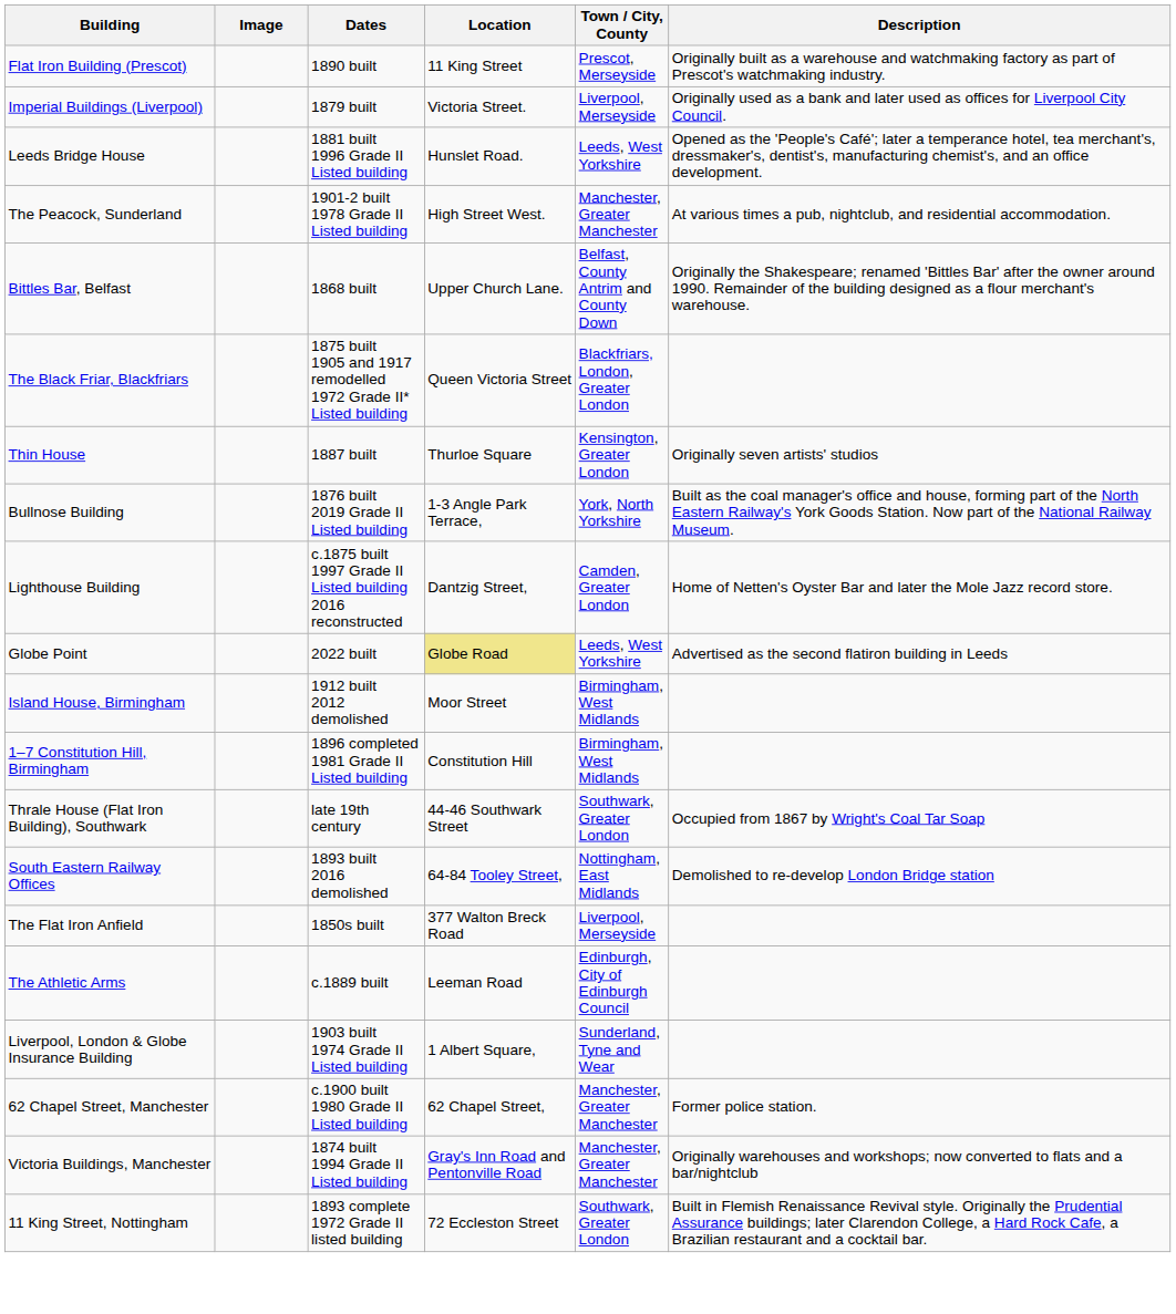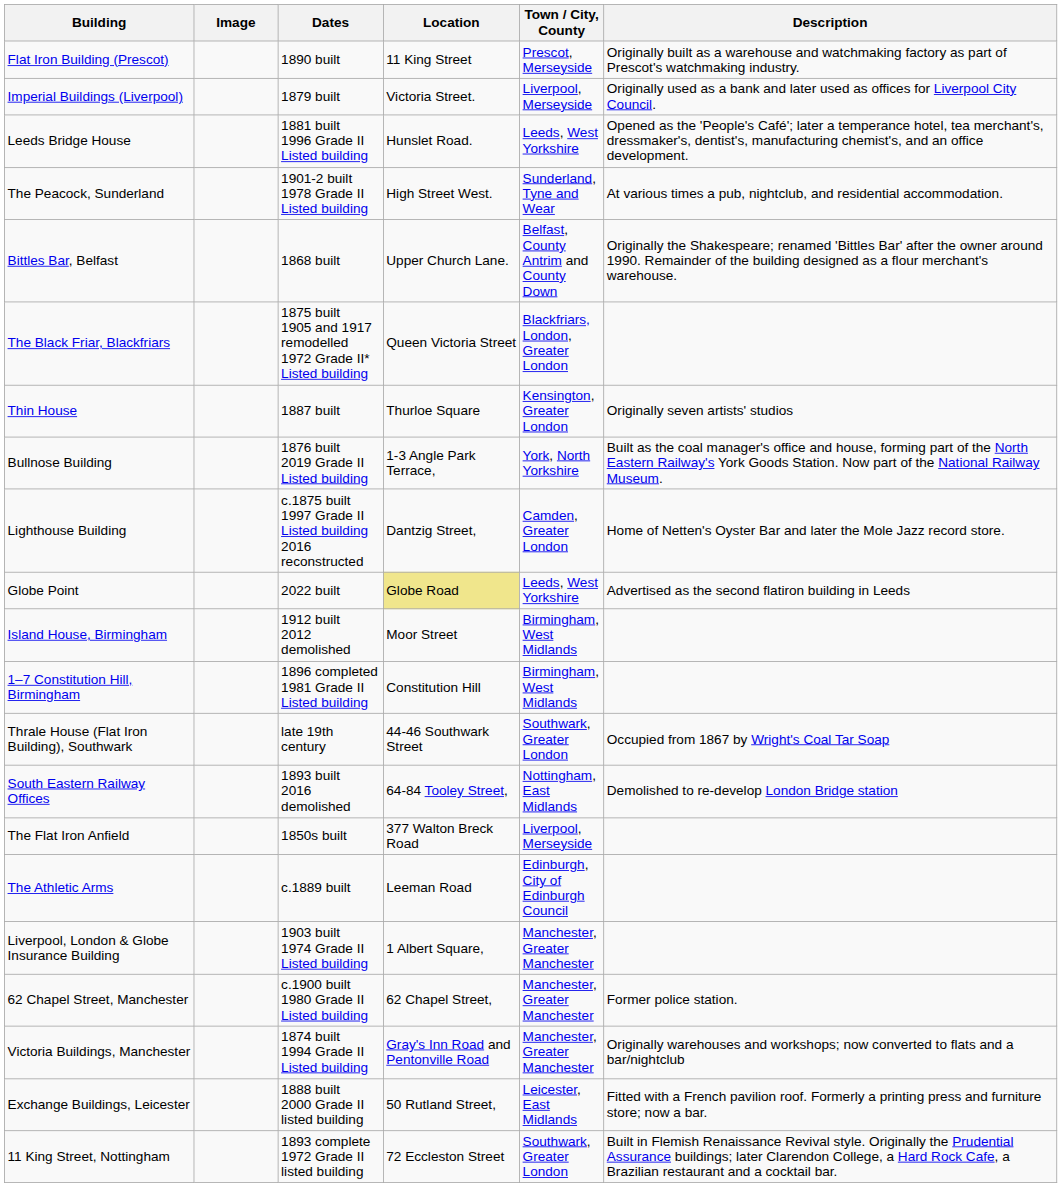The Peacock, Sunderland | Town / City, County: Manchester, Greater Manchester -> Sunderland, Tyne and Wear
Liverpool, London & Globe Insurance Building | Town / City, County: Sunderland, Tyne and Wear -> Manchester, Greater Manchester
+ row: Exchange Buildings, Leicester | 1888 built 2000 Grade II listed building | 50 Rutland Street, | Leicester, East Midlands | Fitted with a French pavilion roof. Formerly a printing press and furniture store; now a bar.
